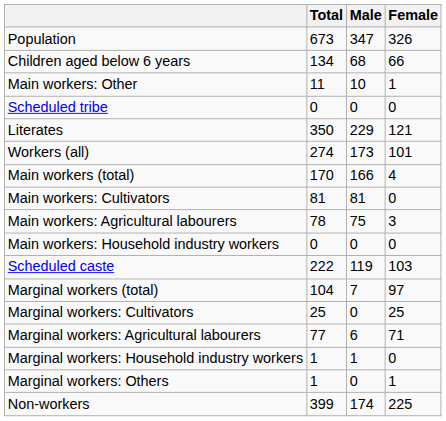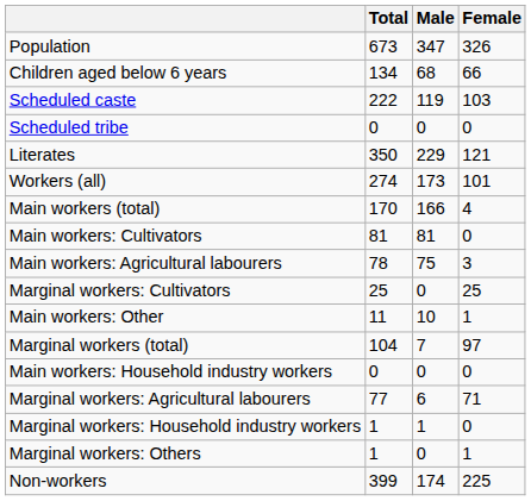rows swapped: Scheduled caste <-> Main workers: Other
rows swapped: Main workers: Household industry workers <-> Marginal workers: Cultivators
